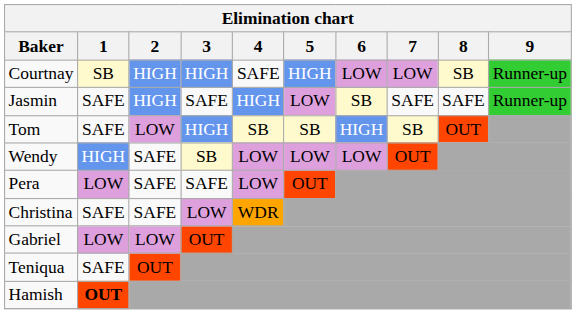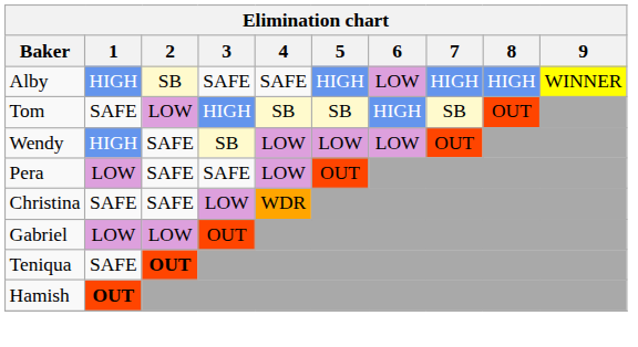+ row: Alby | HIGH | SB | SAFE | SAFE | HIGH | LOW | HIGH | HIGH | WINNER
- row: Courtnay | SB | HIGH | HIGH | SAFE | HIGH | LOW | LOW | SB | Runner-up
- row: Jasmin | SAFE | HIGH | SAFE | HIGH | LOW | SB | SAFE | SAFE | Runner-up
Teniqua | 2: normal -> bold
